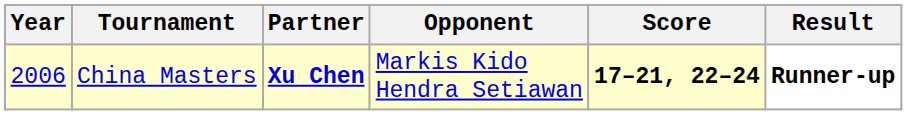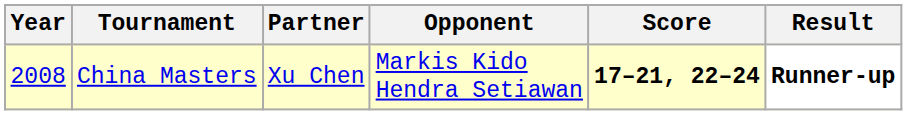China Masters | Year: 2006 -> 2008
China Masters | Partner: bold -> normal
